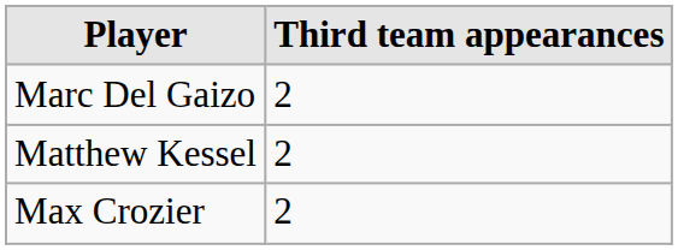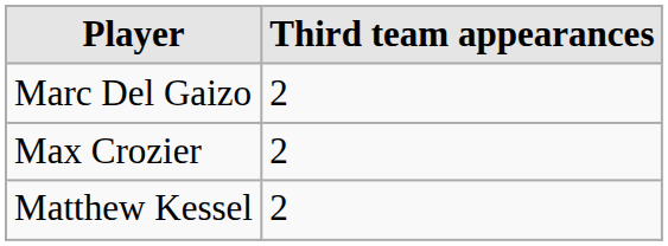rows swapped: Matthew Kessel <-> Max Crozier
